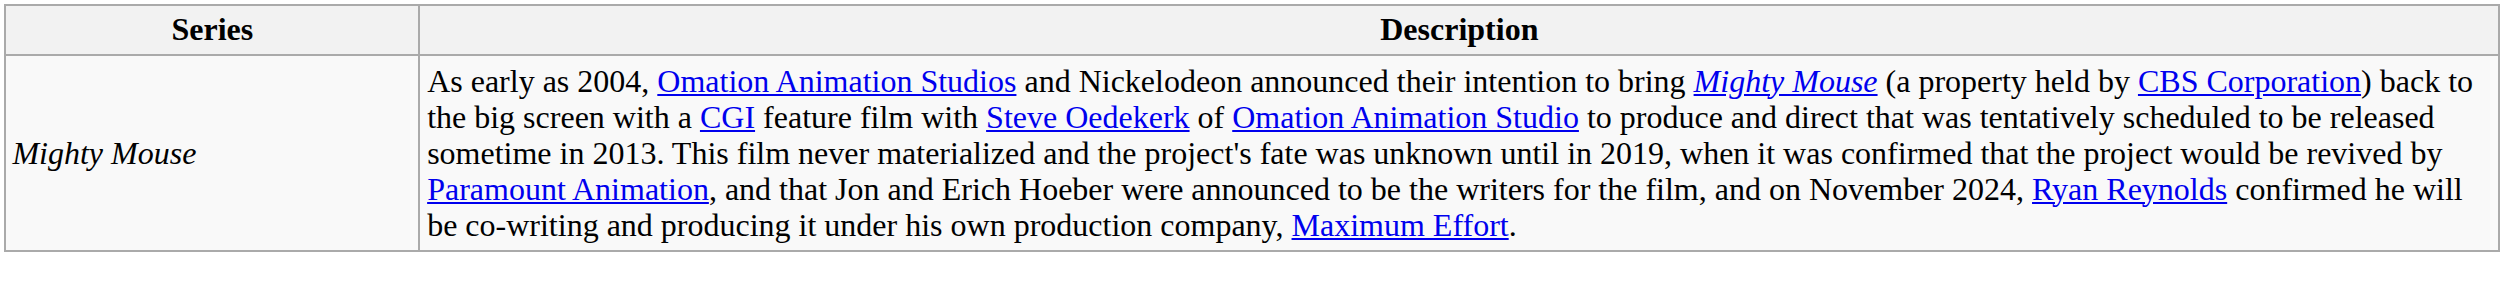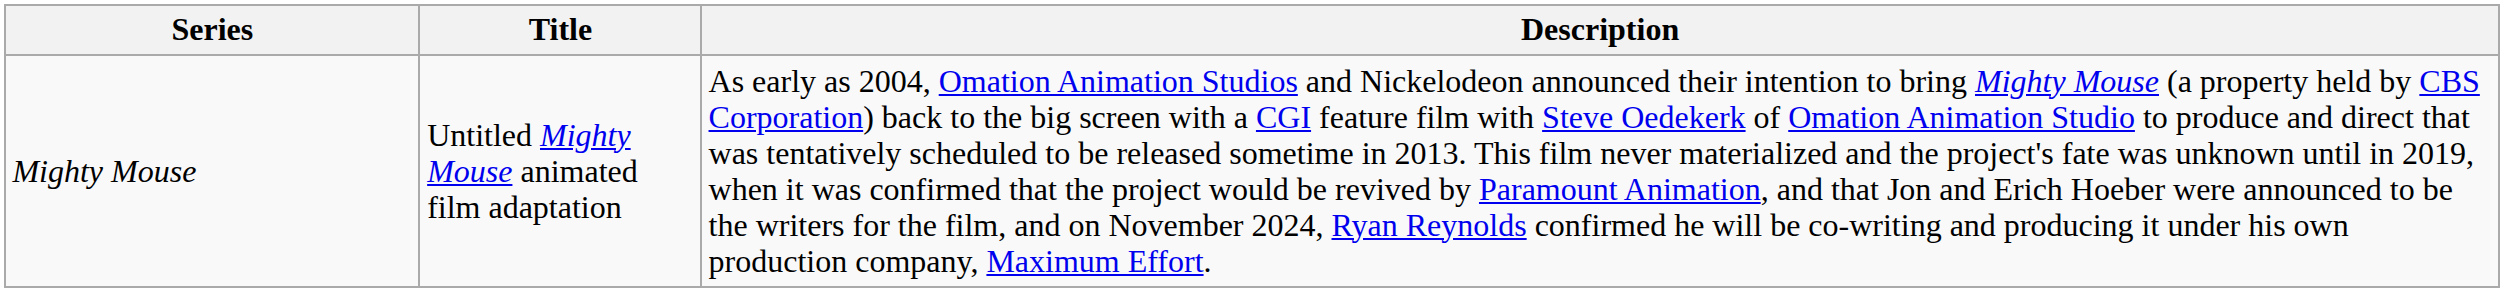+ column: Title | Untitled Mighty Mouse animated film adaptation
